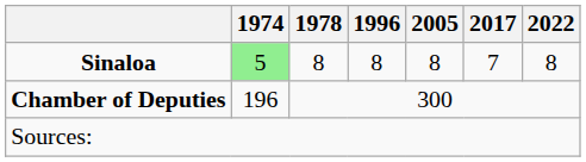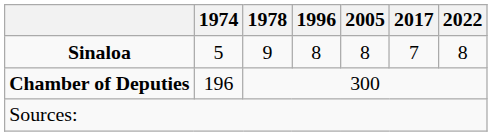Sinaloa | 1974: lightgreen background -> no background
Sinaloa | 1978: 8 -> 9
